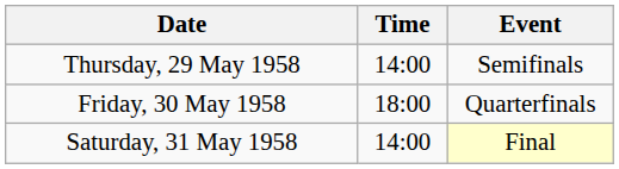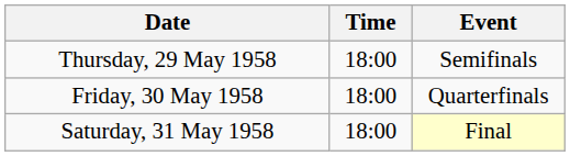Thursday, 29 May 1958 | Time: 14:00 -> 18:00
Saturday, 31 May 1958 | Time: 14:00 -> 18:00
